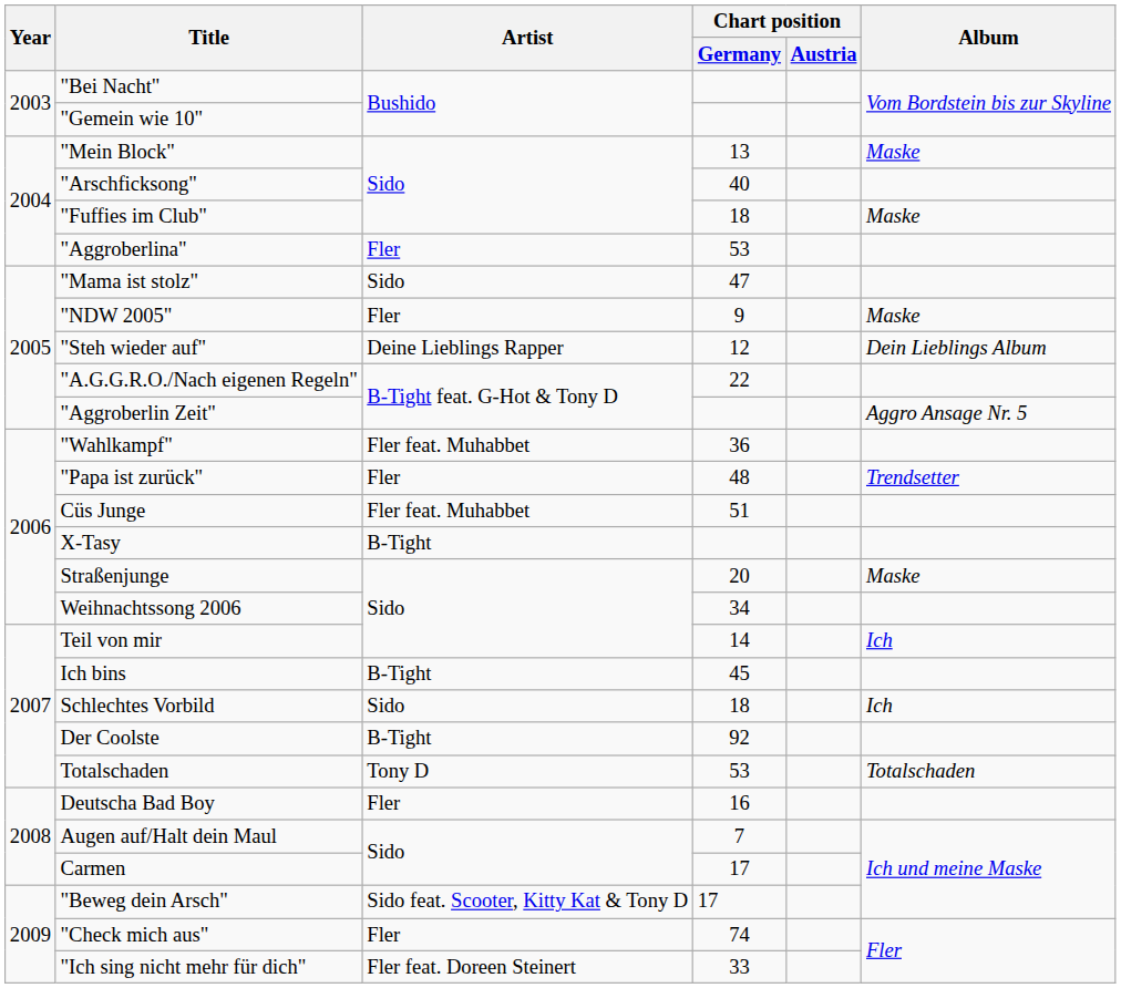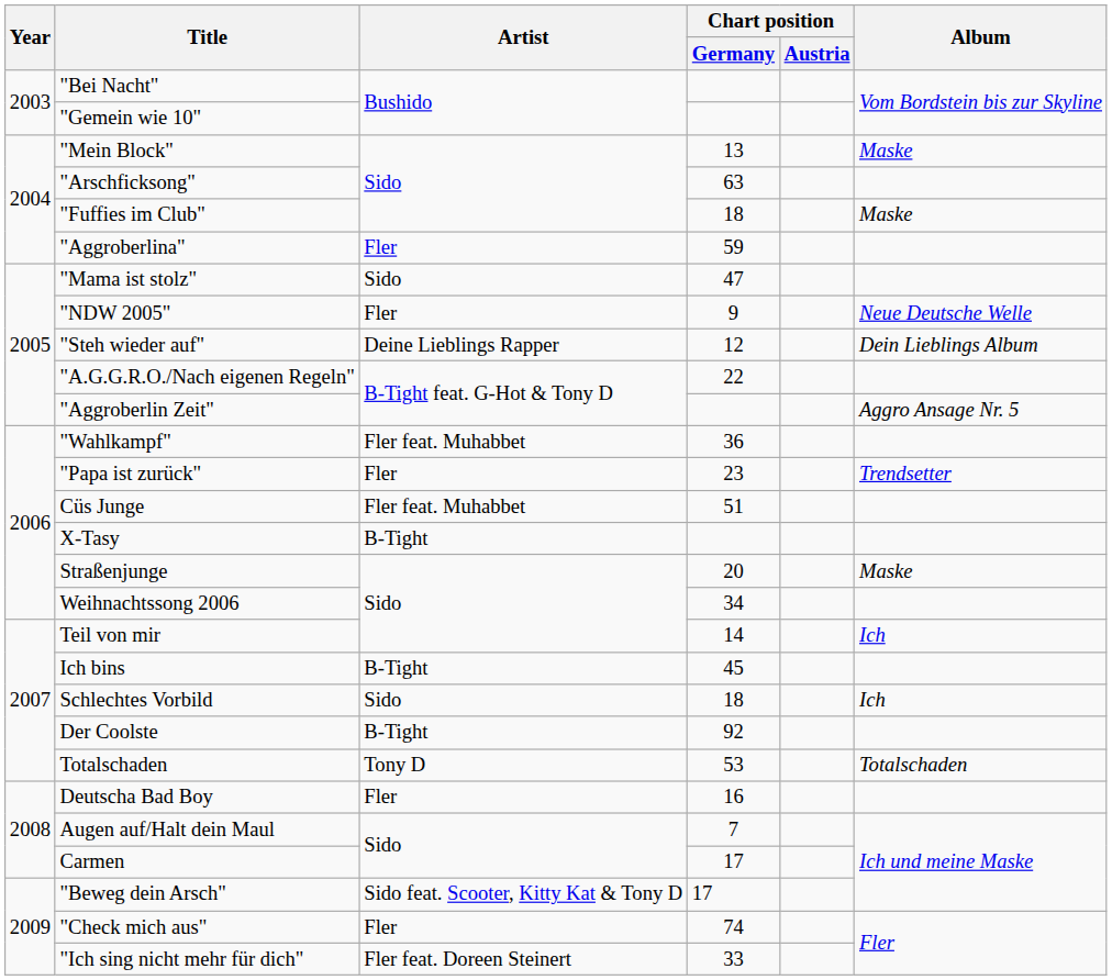"Arschficksong" | Chart position / Germany: 40 -> 63
"Aggroberlina" | Chart position / Germany: 53 -> 59
"NDW 2005" | Album: Maske -> Neue Deutsche Welle
"Papa ist zurück" | Chart position / Germany: 48 -> 23
